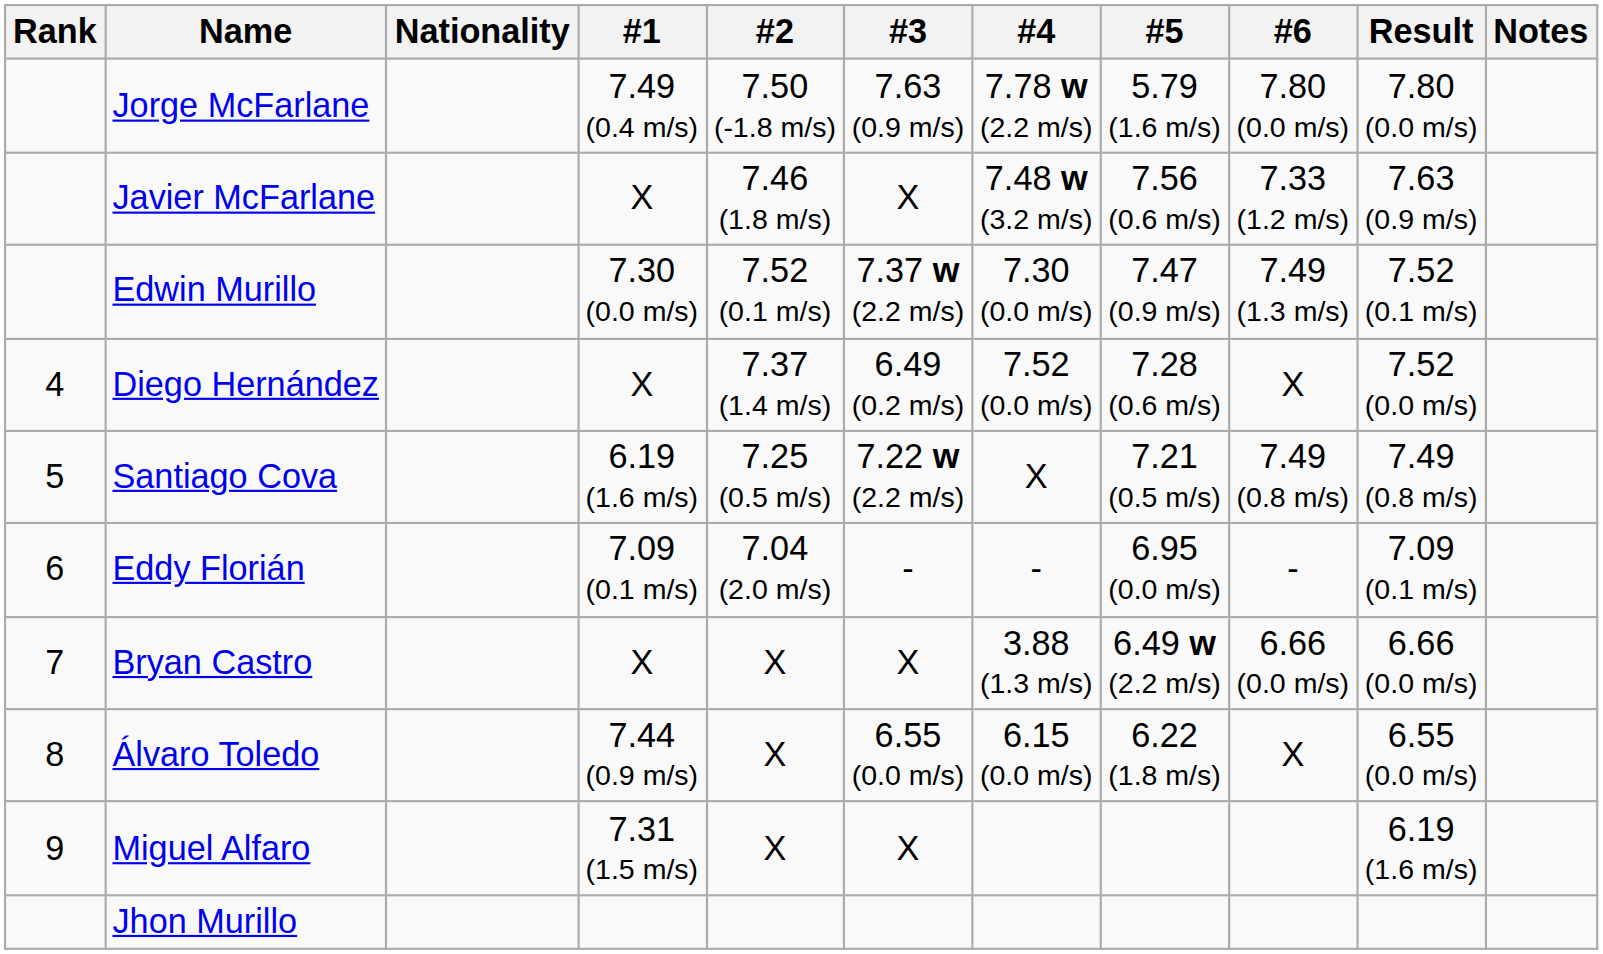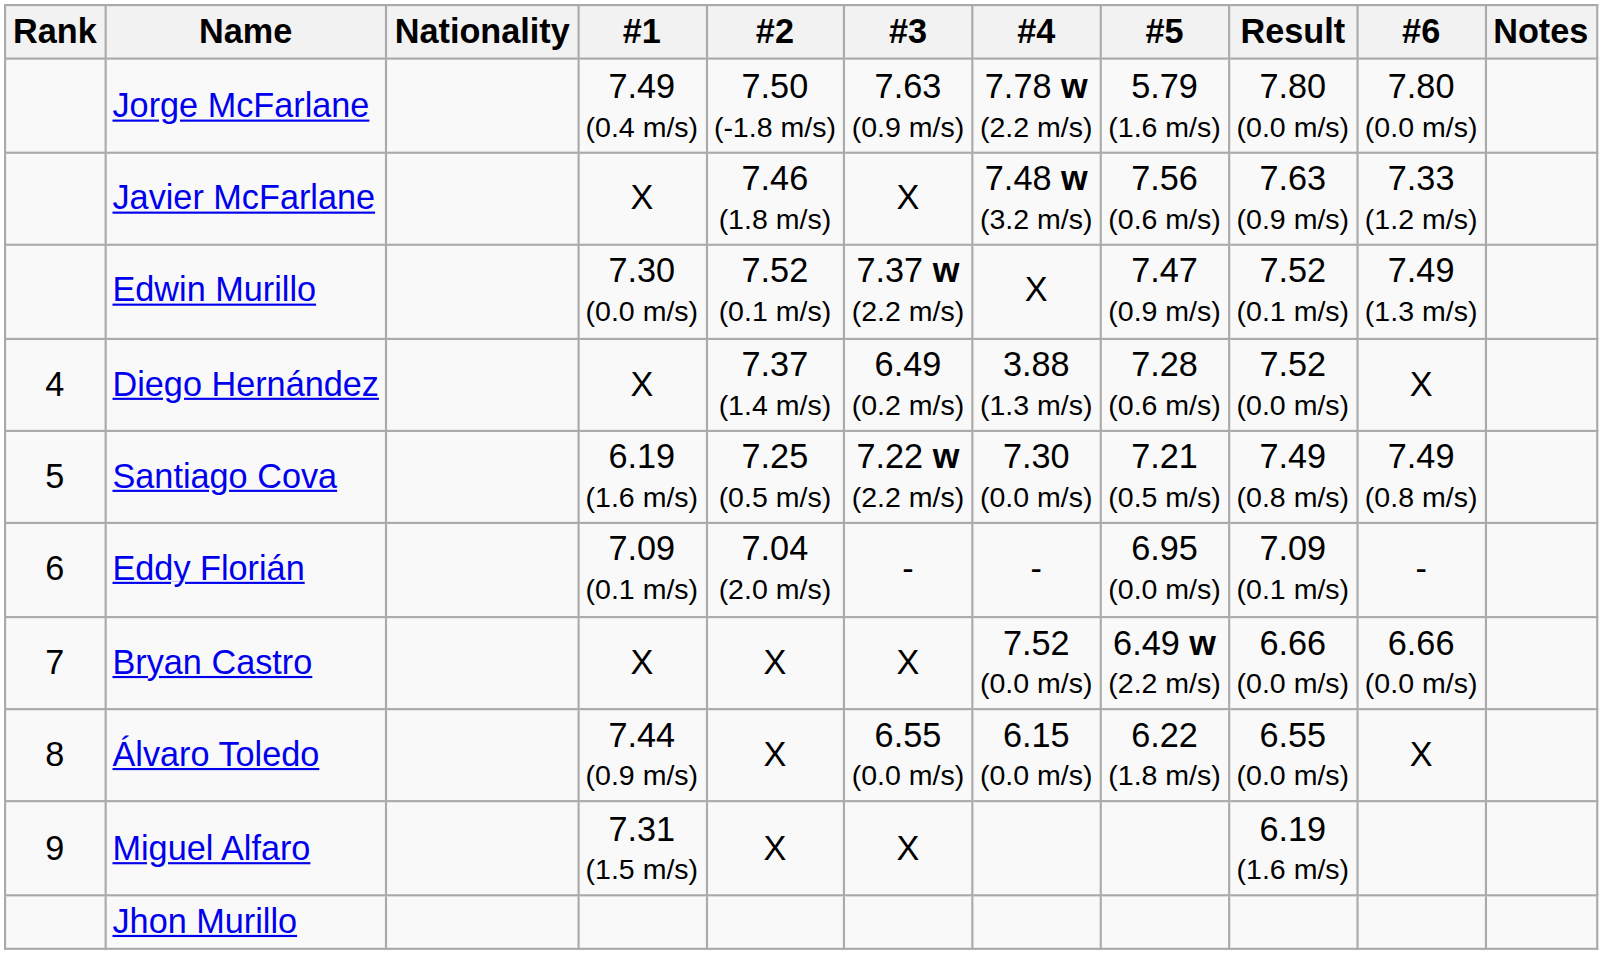columns swapped: #6 <-> Result
Edwin Murillo | #4: 7.30 (0.0 m/s) -> X
Diego Hernández | #4: 7.52 (0.0 m/s) -> 3.88 (1.3 m/s)
Santiago Cova | #4: X -> 7.30 (0.0 m/s)
Bryan Castro | #4: 3.88 (1.3 m/s) -> 7.52 (0.0 m/s)
